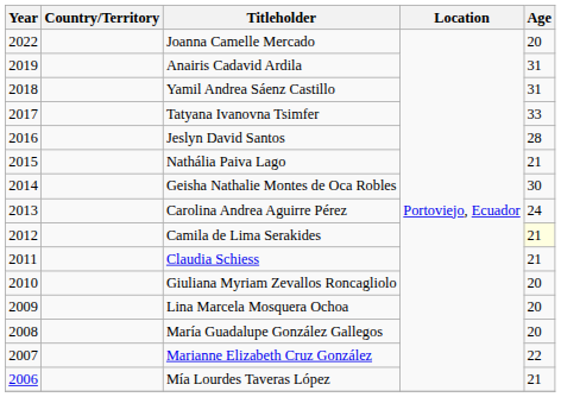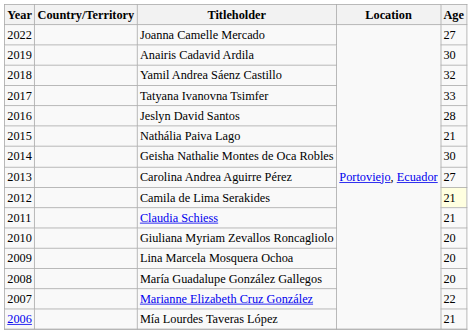Joanna Camelle Mercado | Age: 20 -> 27
Anairis Cadavid Ardila | Age: 31 -> 30
Yamil Andrea Sáenz Castillo | Age: 31 -> 32
Carolina Andrea Aguirre Pérez | Age: 24 -> 27
